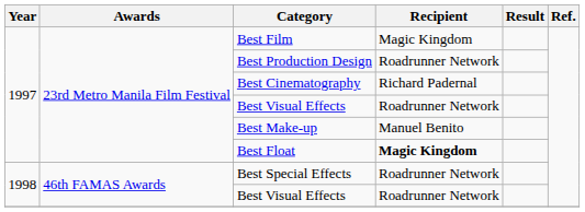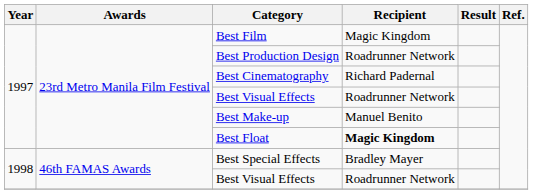Best Special Effects | Recipient: Roadrunner Network -> Bradley Mayer
